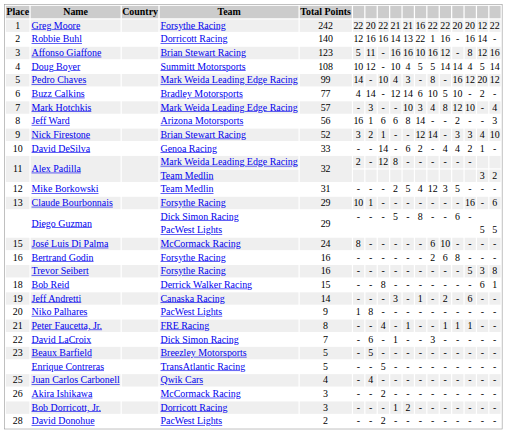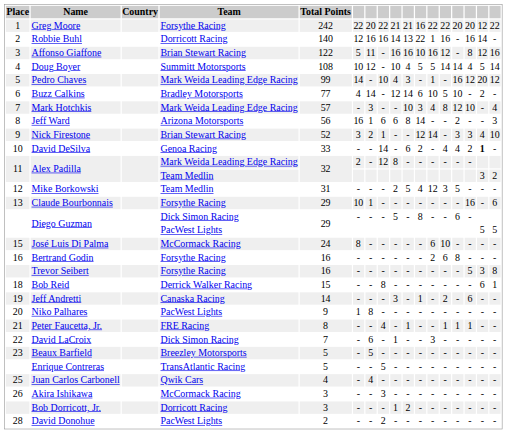Affonso Giaffone | Total Points: 123 -> 122
Pedro Chaves | column 12: 8 -> 1
David DeSilva | column 16: normal -> bold
Akira Ishikawa | column 8: 2 -> 3
